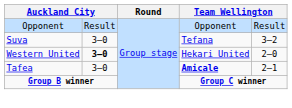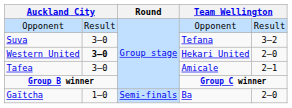Tafea | column 4: bold -> normal
+ row: Gaïtcha | 1–0 | Semi-finals | Ba | 2–0
